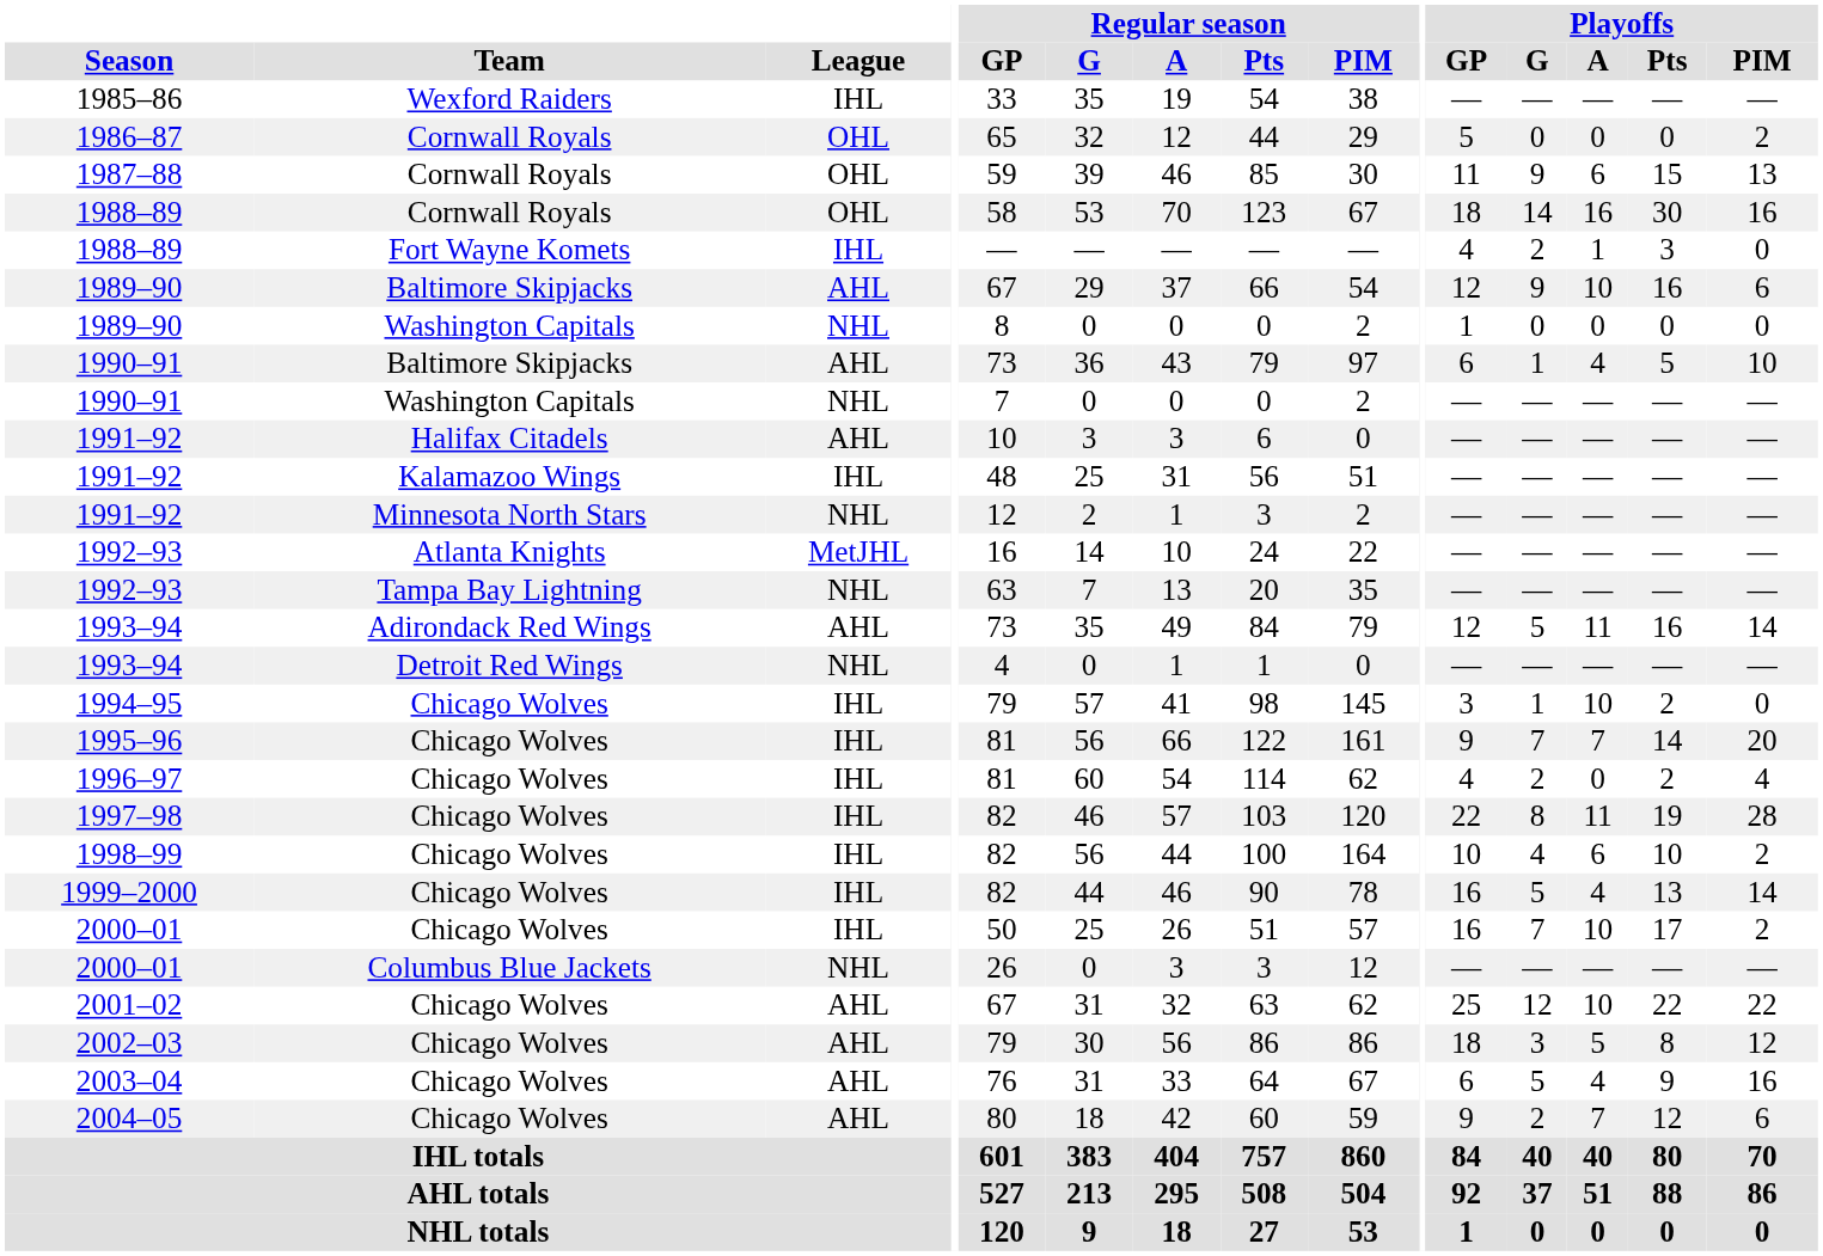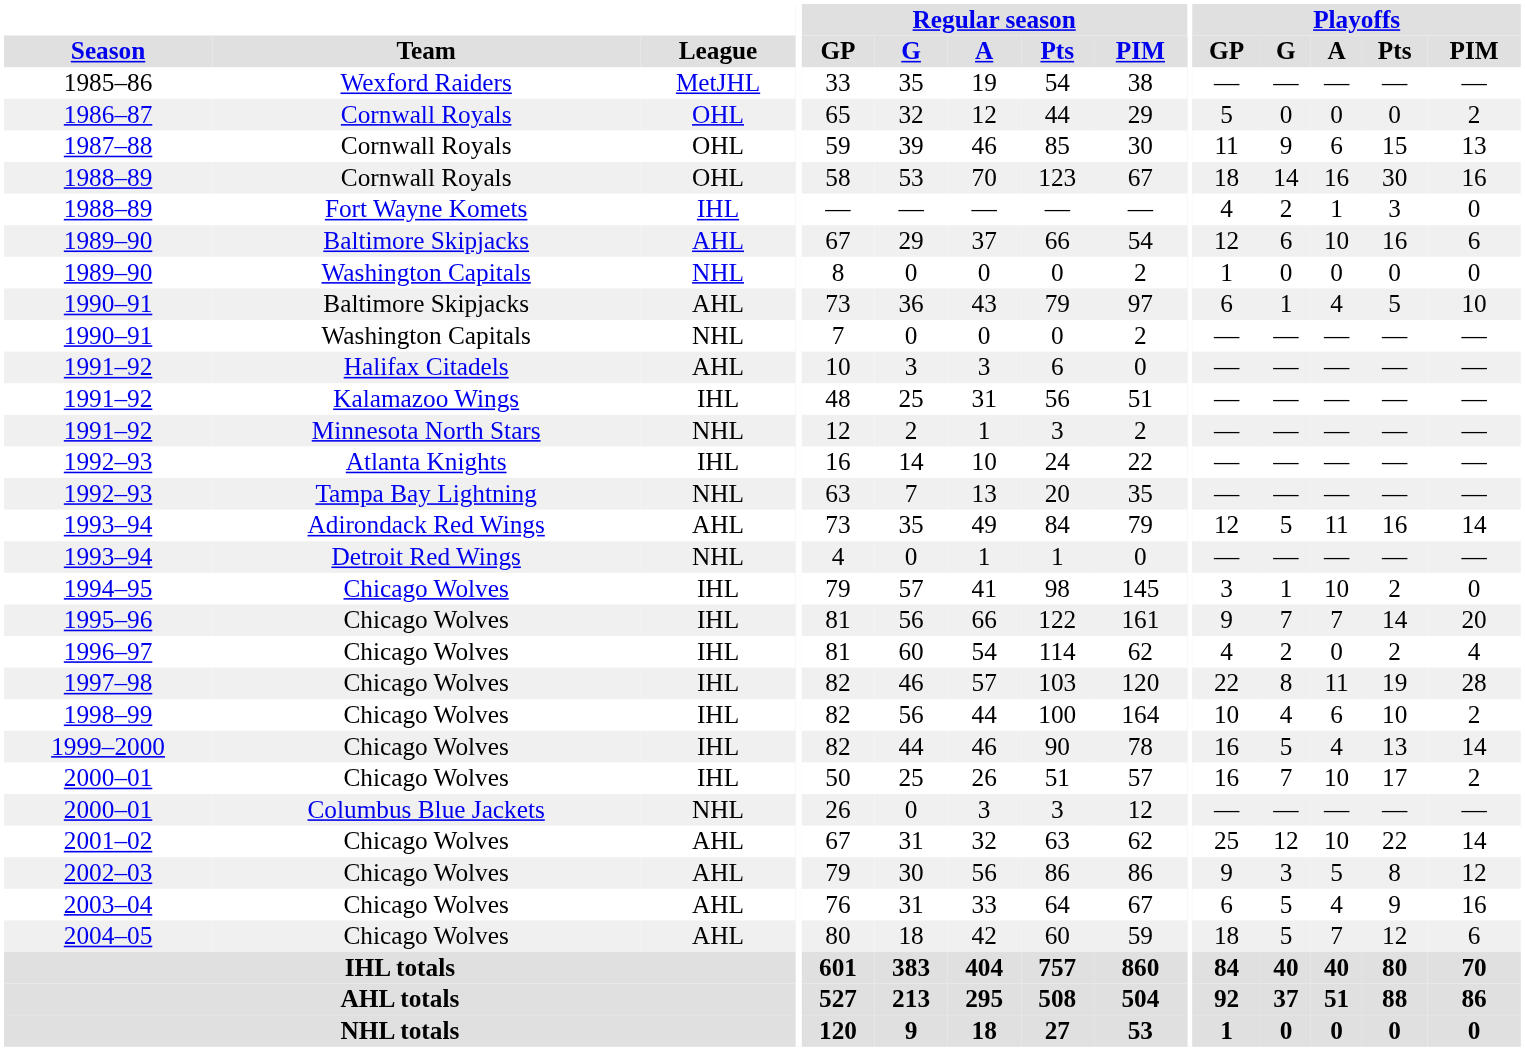1985–86 | League: IHL -> MetJHL
1989–90 / Baltimore Skipjacks | Playoffs / G: 9 -> 6
1992–93 / Atlanta Knights | League: MetJHL -> IHL
2001–02 | Playoffs / PIM: 22 -> 14
2002–03 | Playoffs / GP: 18 -> 9
2004–05 | Playoffs / GP: 9 -> 18
2004–05 | Playoffs / G: 2 -> 5
